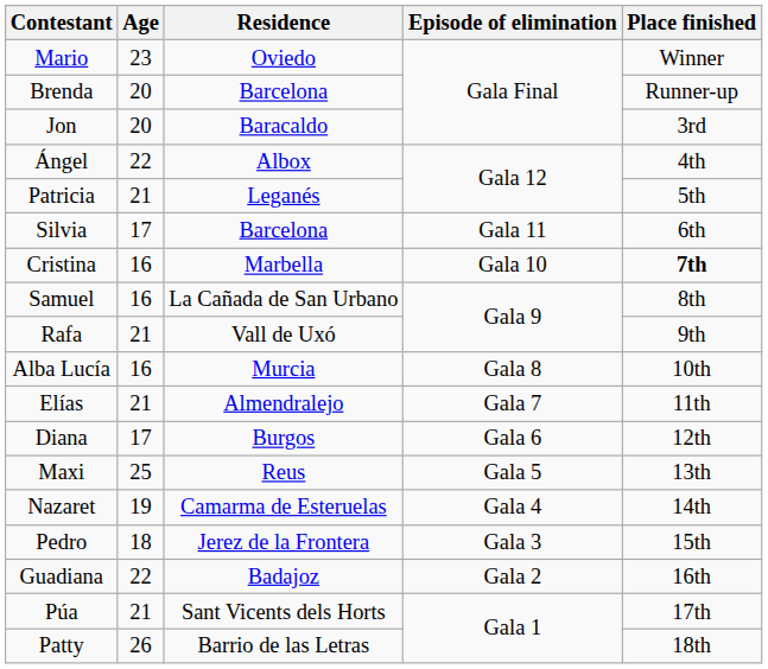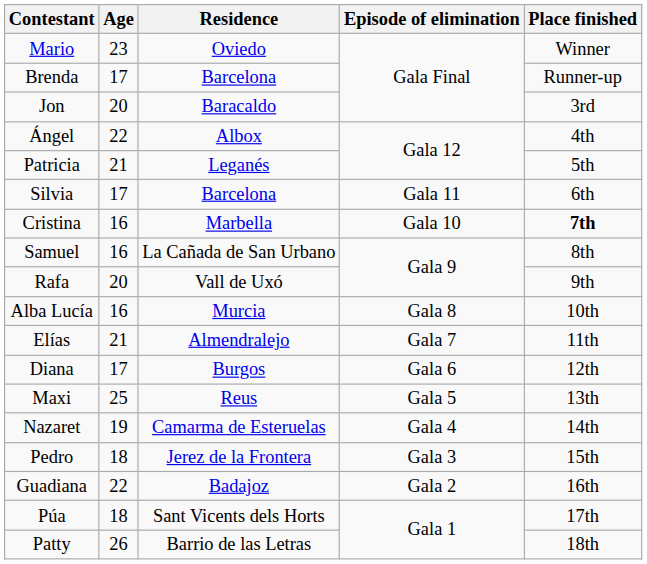Brenda | Age: 20 -> 17
Rafa | Age: 21 -> 20
Púa | Age: 21 -> 18
